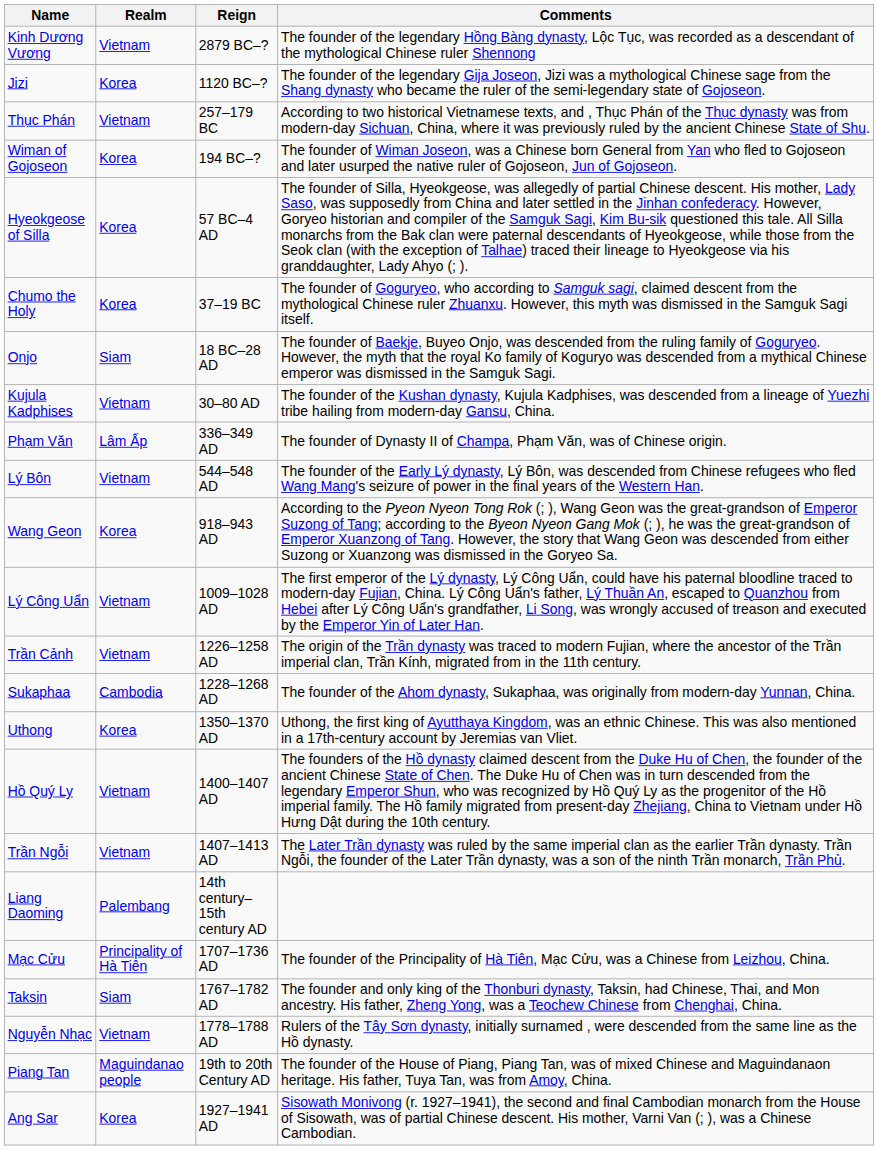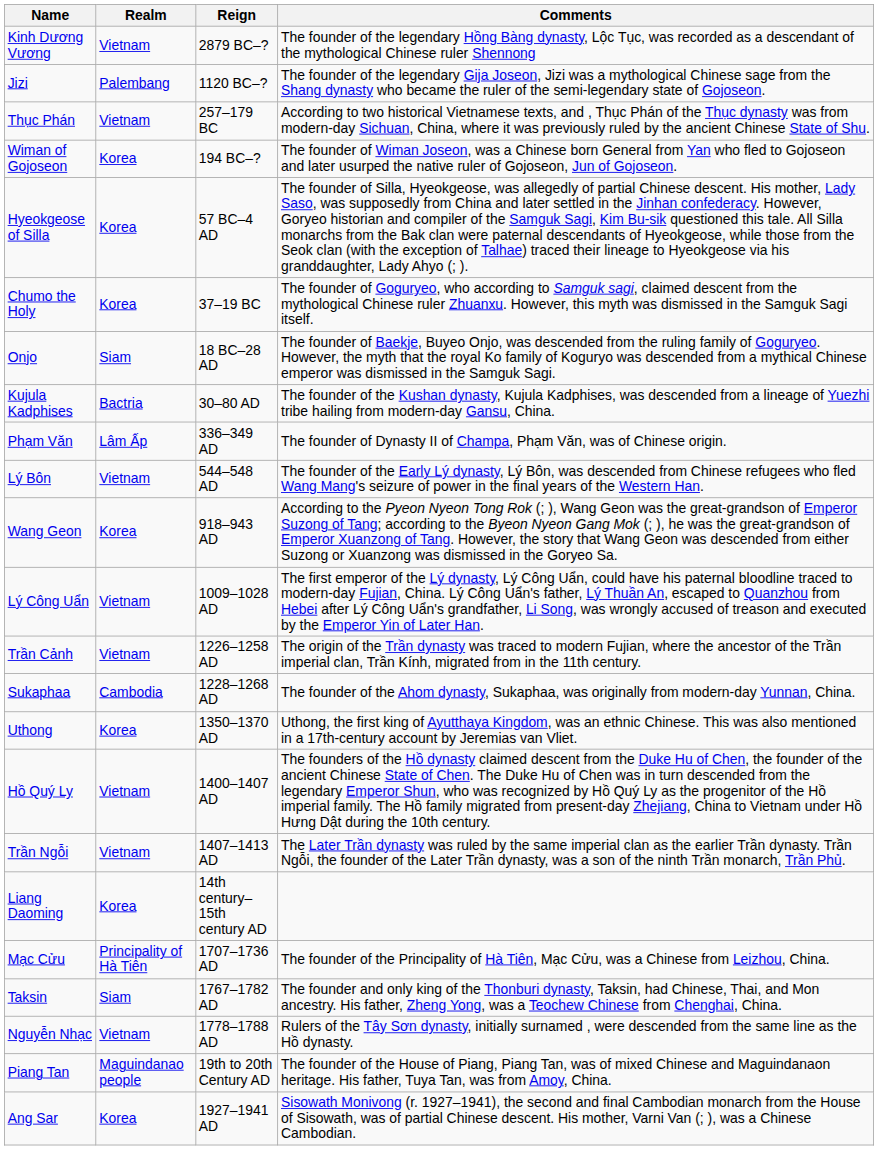Jizi | Realm: Korea -> Palembang
Kujula Kadphises | Realm: Vietnam -> Bactria
Liang Daoming | Realm: Palembang -> Korea
